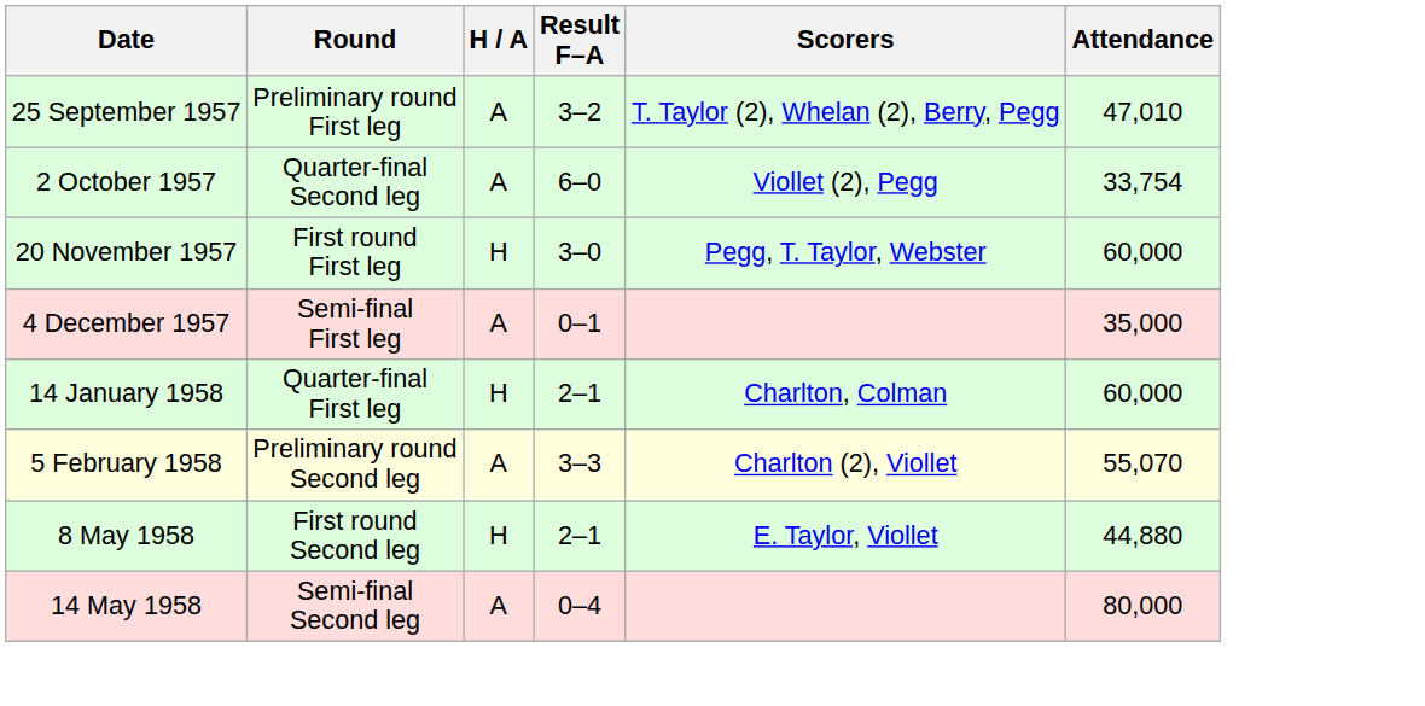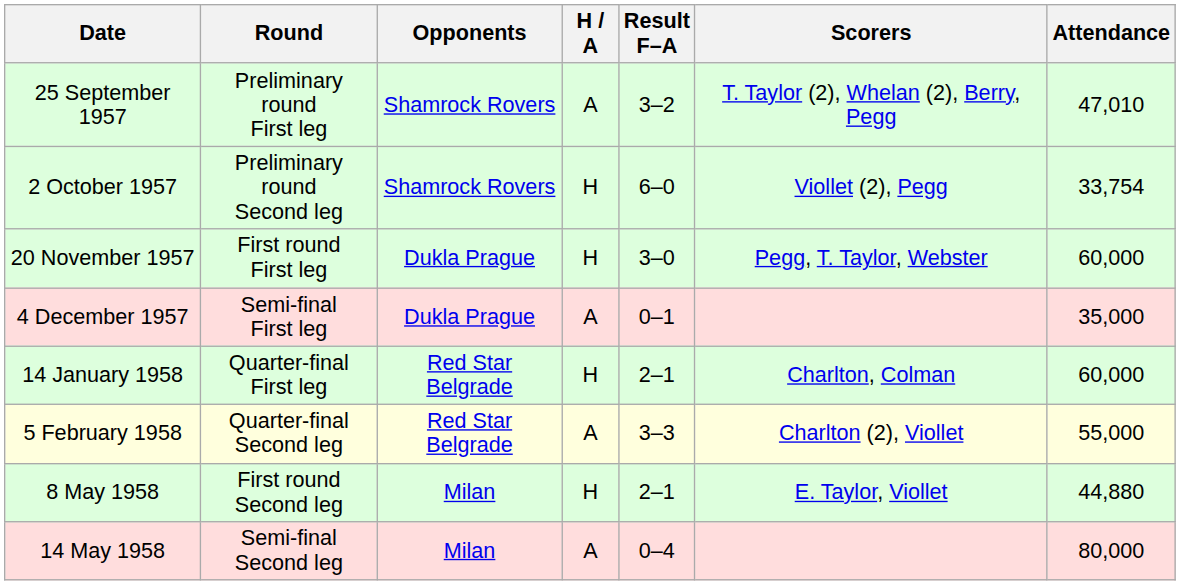+ column: Opponents | Shamrock Rovers | Shamrock Rovers | Dukla Prague | Dukla Prague | Red Star Belgrade | Red Star Belgrade | Milan | Milan
2 October 1957 | Round: Quarter-final Second leg -> Preliminary round Second leg
2 October 1957 | H / A: A -> H
5 February 1958 | Round: Preliminary round Second leg -> Quarter-final Second leg
5 February 1958 | Attendance: 55,070 -> 55,000
